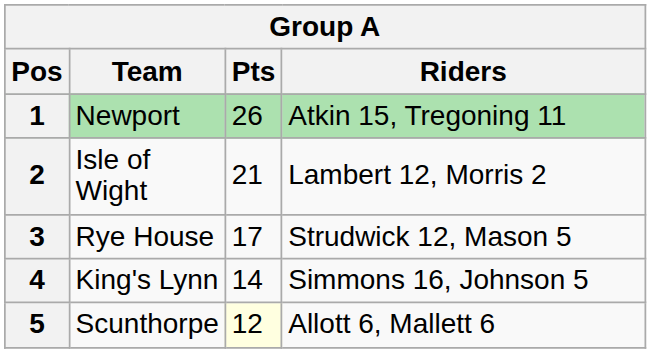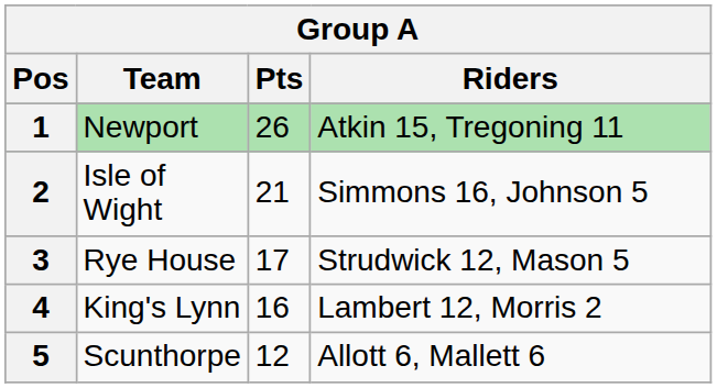2 | Riders: Lambert 12, Morris 2 -> Simmons 16, Johnson 5
4 | Pts: 14 -> 16
4 | Riders: Simmons 16, Johnson 5 -> Lambert 12, Morris 2
5 | Pts: lightyellow background -> no background
